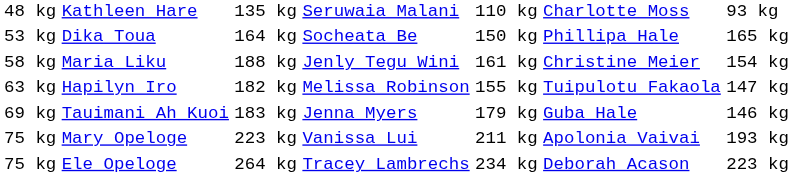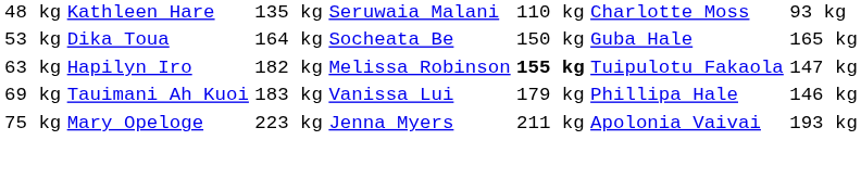Dika Toua | column 6: Phillipa Hale -> Guba Hale
- row: 58 kg | Maria Liku | 188 kg | Jenly Tegu Wini | 161 kg | Christine Meier | 154 kg
Hapilyn Iro | column 5: normal -> bold
Tauimani Ah Kuoi | column 4: Jenna Myers -> Vanissa Lui
Tauimani Ah Kuoi | column 6: Guba Hale -> Phillipa Hale
Mary Opeloge | column 4: Vanissa Lui -> Jenna Myers
- row: 75 kg | Ele Opeloge | 264 kg | Tracey Lambrechs | 234 kg | Deborah Acason | 223 kg
